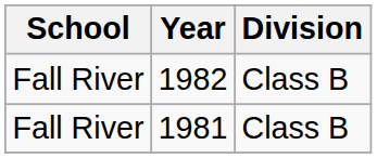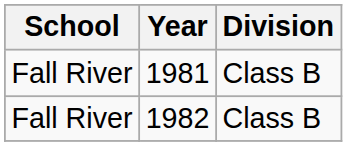rows swapped: 1981 <-> 1982
